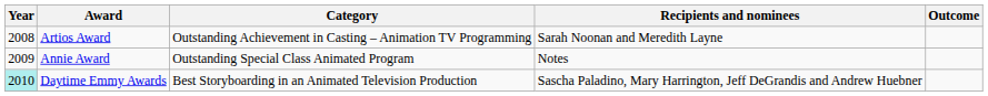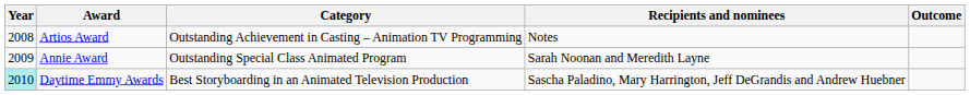Artios Award | Recipients and nominees: Sarah Noonan and Meredith Layne -> Notes
Annie Award | Recipients and nominees: Notes -> Sarah Noonan and Meredith Layne
